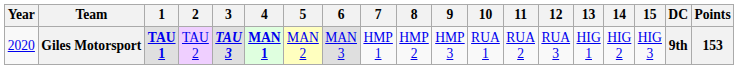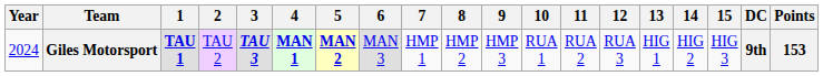Giles Motorsport | Year: 2020 -> 2024
Giles Motorsport | 5: normal -> bold
